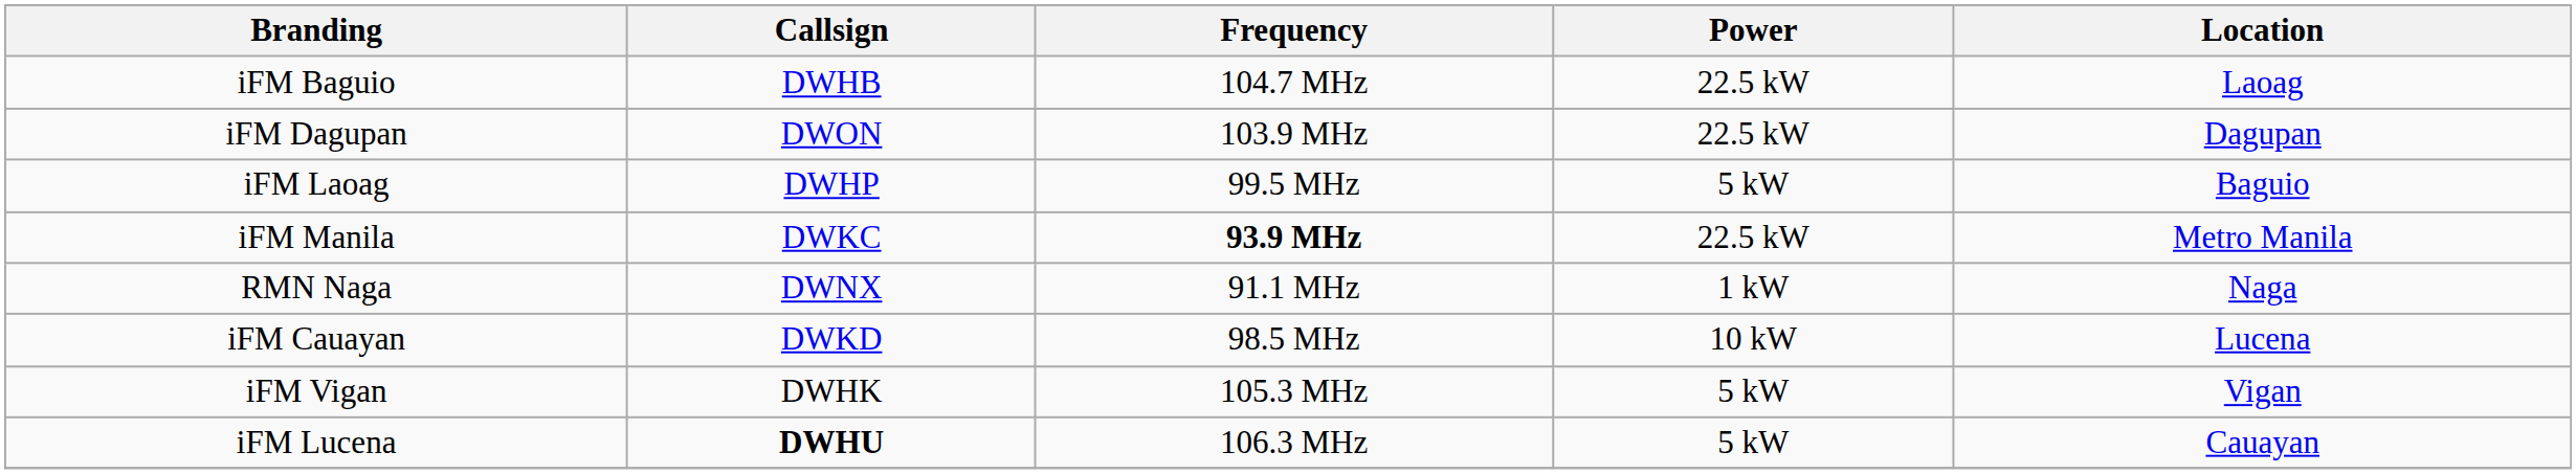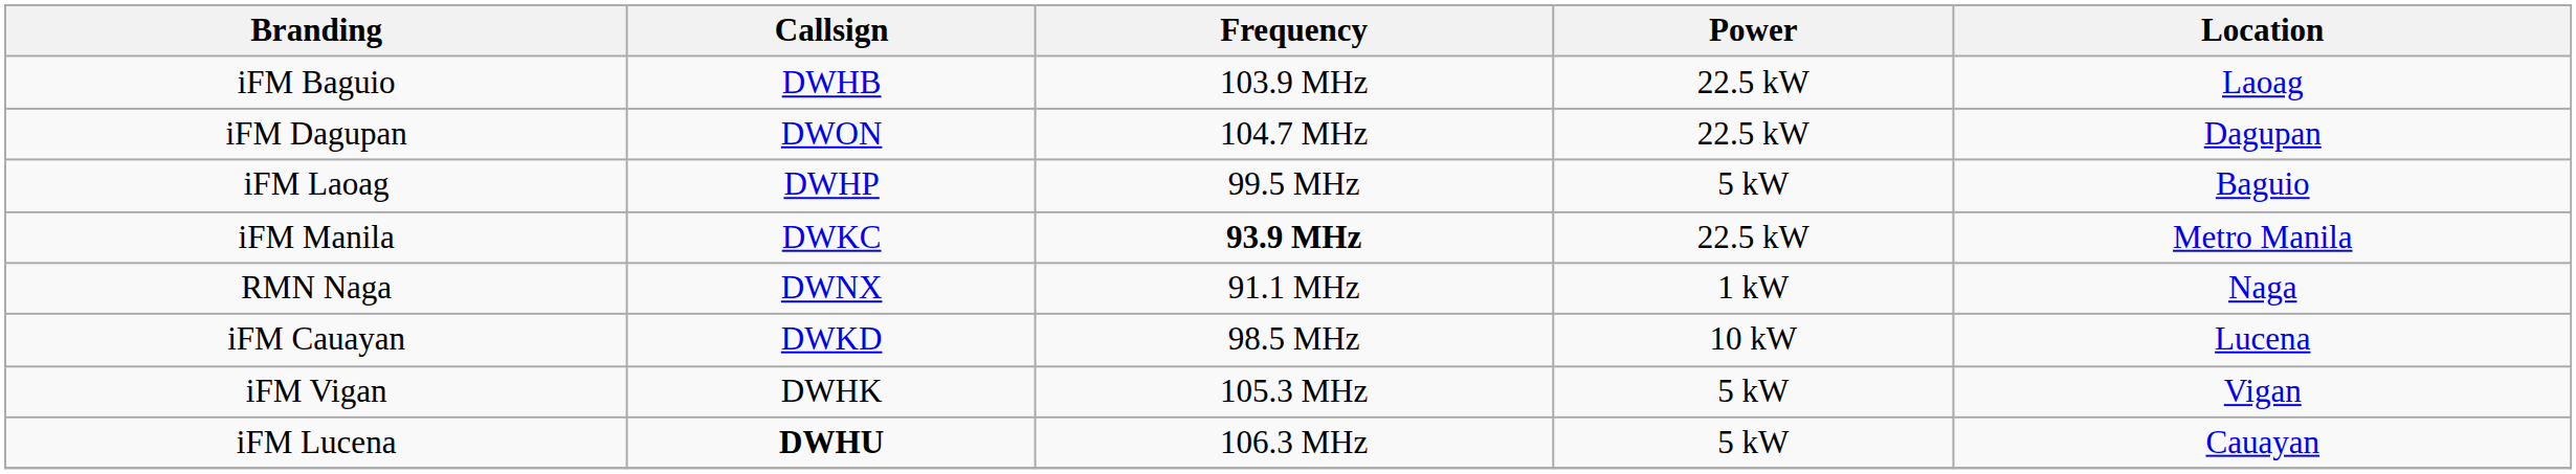iFM Baguio | Frequency: 104.7 MHz -> 103.9 MHz
iFM Dagupan | Frequency: 103.9 MHz -> 104.7 MHz
